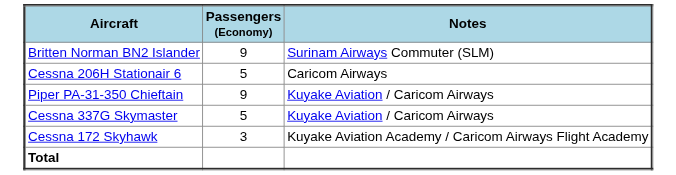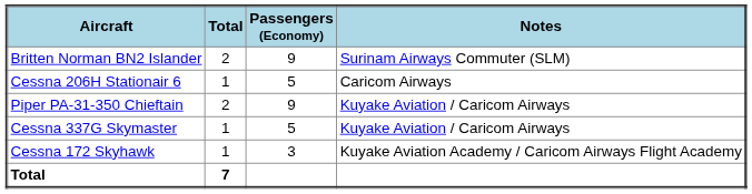+ column: Total | 2 | 1 | 2 | 1 | 1 | 7
